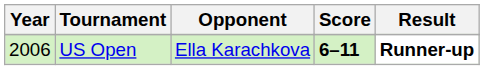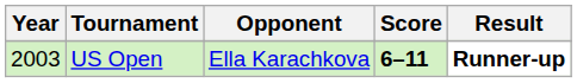US Open | Year: 2006 -> 2003
